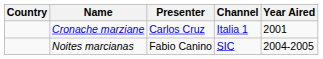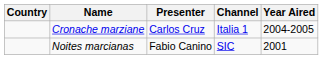Cronache marziane | Year Aired: 2001 -> 2004-2005
Noites marcianas | Year Aired: 2004-2005 -> 2001
